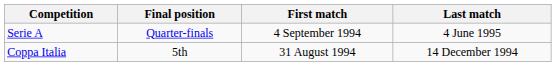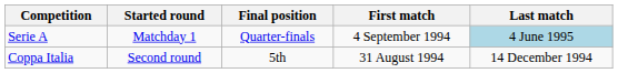+ column: Started round | Matchday 1 | Second round
Serie A | Last match: no background -> lightblue background
